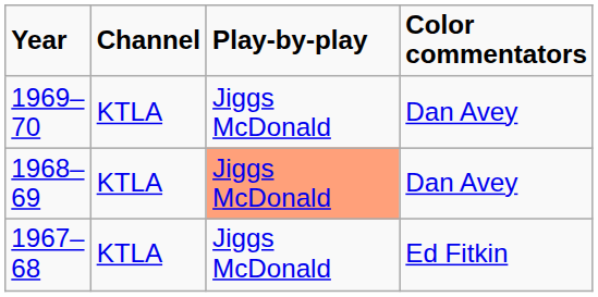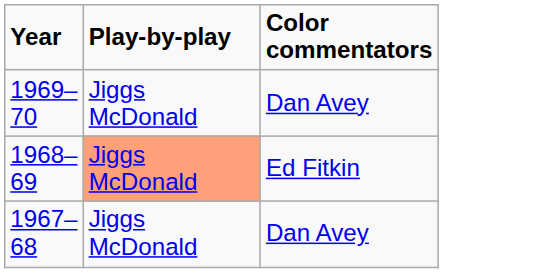- column: Channel | KTLA | KTLA | KTLA
1968–69 | Color commentators: Dan Avey -> Ed Fitkin
1967–68 | Color commentators: Ed Fitkin -> Dan Avey
